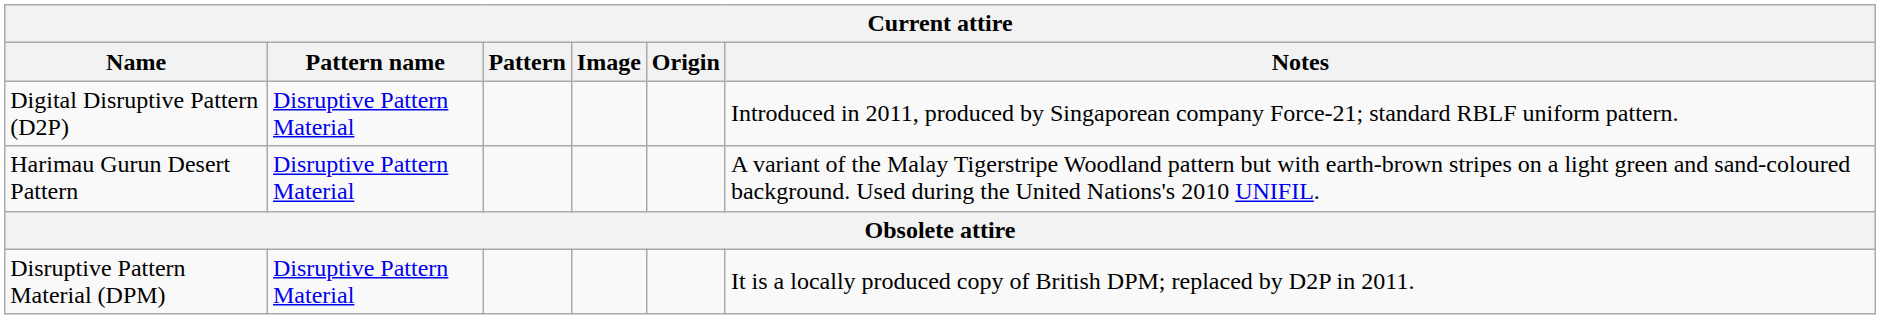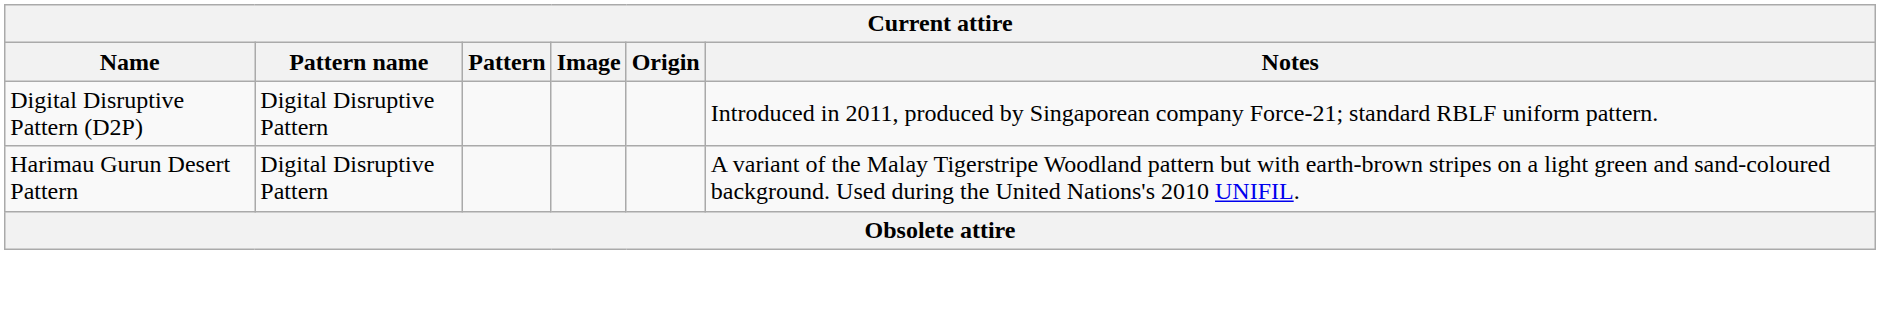Digital Disruptive Pattern (D2P) | Pattern name: Disruptive Pattern Material -> Digital Disruptive Pattern
Harimau Gurun Desert Pattern | Pattern name: Disruptive Pattern Material -> Digital Disruptive Pattern
- row: Disruptive Pattern Material (DPM) | Disruptive Pattern Material | It is a locally produced copy of British DPM; replaced by D2P in 2011.
